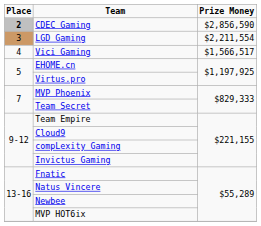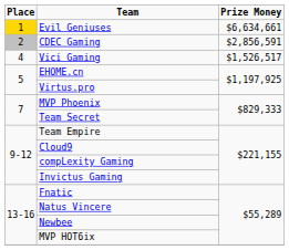+ row: 1 | Evil Geniuses | $6,634,661
CDEC Gaming | Place: bold -> normal
CDEC Gaming | Prize Money: $2,856,590 -> $2,856,591
- row: 3 | LGD Gaming | $2,211,554
Vici Gaming | Prize Money: $1,566,517 -> $1,526,517
